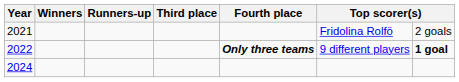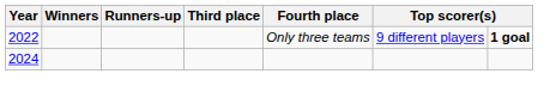- row: 2021 | Fridolina Rolfö | 2 goals
2022 | Fourth place: bold -> normal
